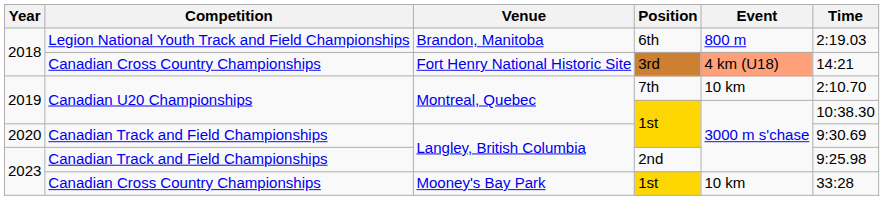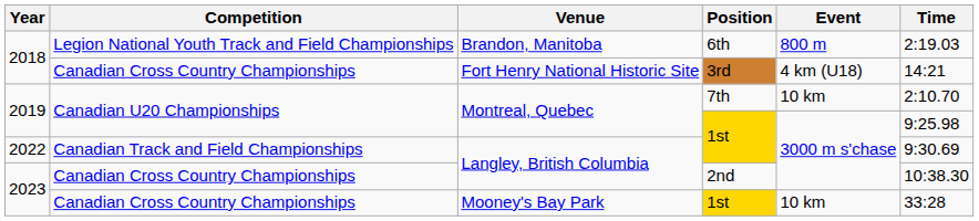Fort Henry National Historic Site | Event: lightsalmon background -> no background
Montreal, Quebec / 1st | Time: 10:38.30 -> 9:25.98
Langley, British Columbia / 1st | Year: 2020 -> 2022
Langley, British Columbia / 2nd | Competition: Canadian Track and Field Championships -> Canadian Cross Country Championships
Langley, British Columbia / 2nd | Time: 9:25.98 -> 10:38.30
